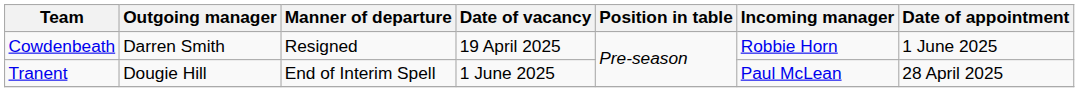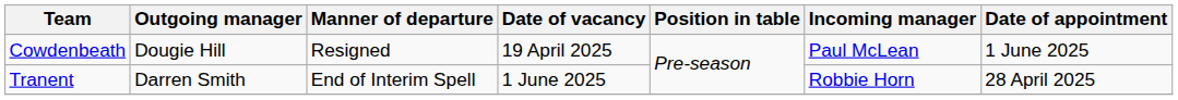Cowdenbeath | Outgoing manager: Darren Smith -> Dougie Hill
Cowdenbeath | Incoming manager: Robbie Horn -> Paul McLean
Tranent | Outgoing manager: Dougie Hill -> Darren Smith
Tranent | Incoming manager: Paul McLean -> Robbie Horn
